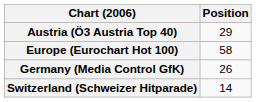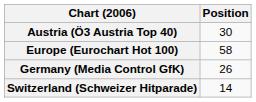Austria (Ö3 Austria Top 40) | Position: 29 -> 30
